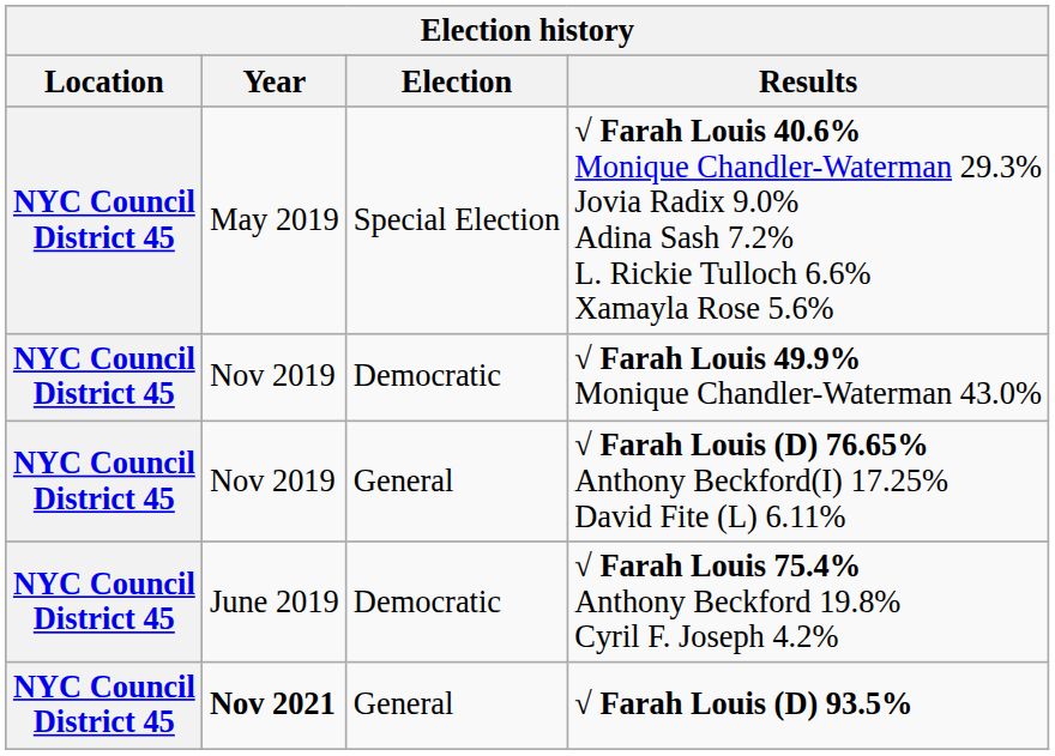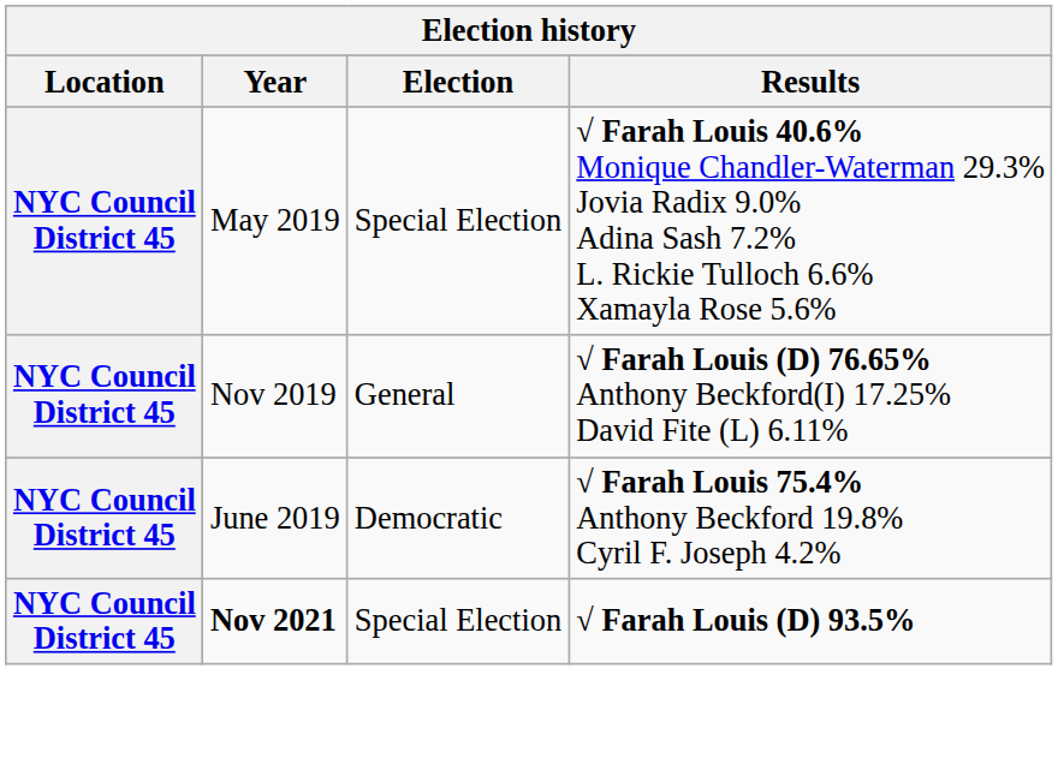- row: NYC Council District 45 | Nov 2019 | Democratic | √ Farah Louis 49.9% Monique Chandler-Waterman 43.0%
√ Farah Louis (D) 93.5% | Election: General -> Special Election
